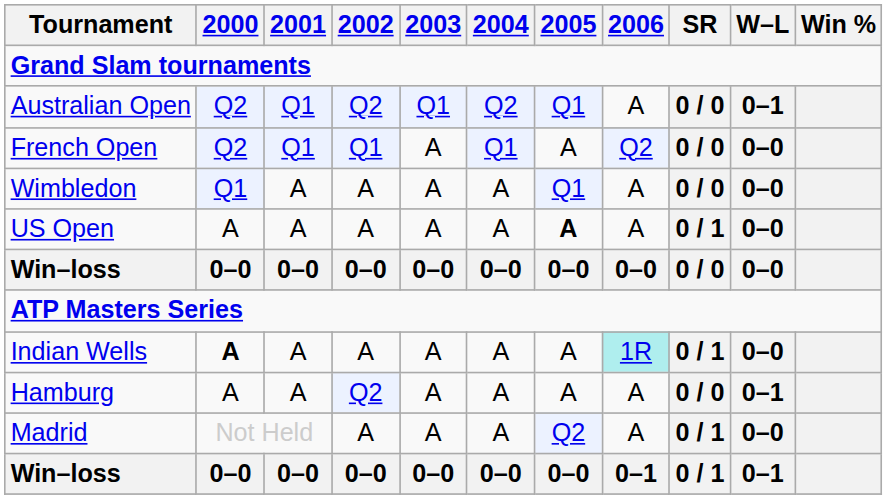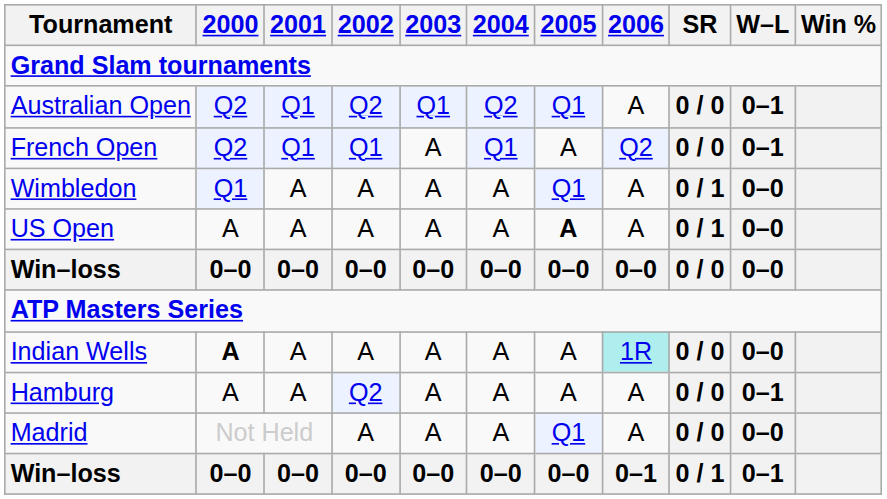French Open | W–L: 0–0 -> 0–1
Wimbledon | SR: 0 / 0 -> 0 / 1
Indian Wells | SR: 0 / 1 -> 0 / 0
Madrid | 2005: Q2 -> Q1
Madrid | SR: 0 / 1 -> 0 / 0
